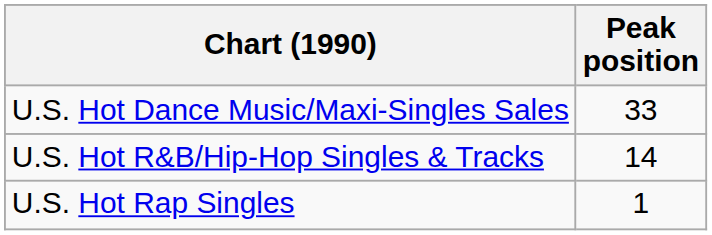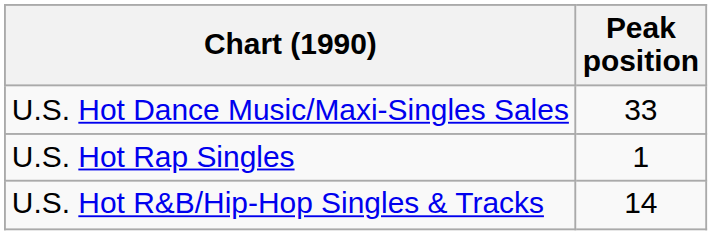rows swapped: U.S. Hot R&B/Hip-Hop Singles & Tracks <-> U.S. Hot Rap Singles
